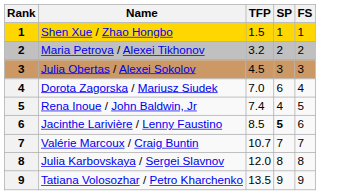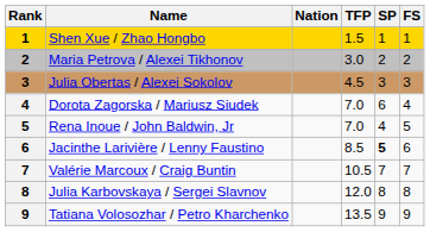+ column: Nation
Maria Petrova / Alexei Tikhonov | TFP: 3.2 -> 3.0
Rena Inoue / John Baldwin, Jr | TFP: 7.4 -> 7.0
Valérie Marcoux / Craig Buntin | TFP: 10.7 -> 10.5
